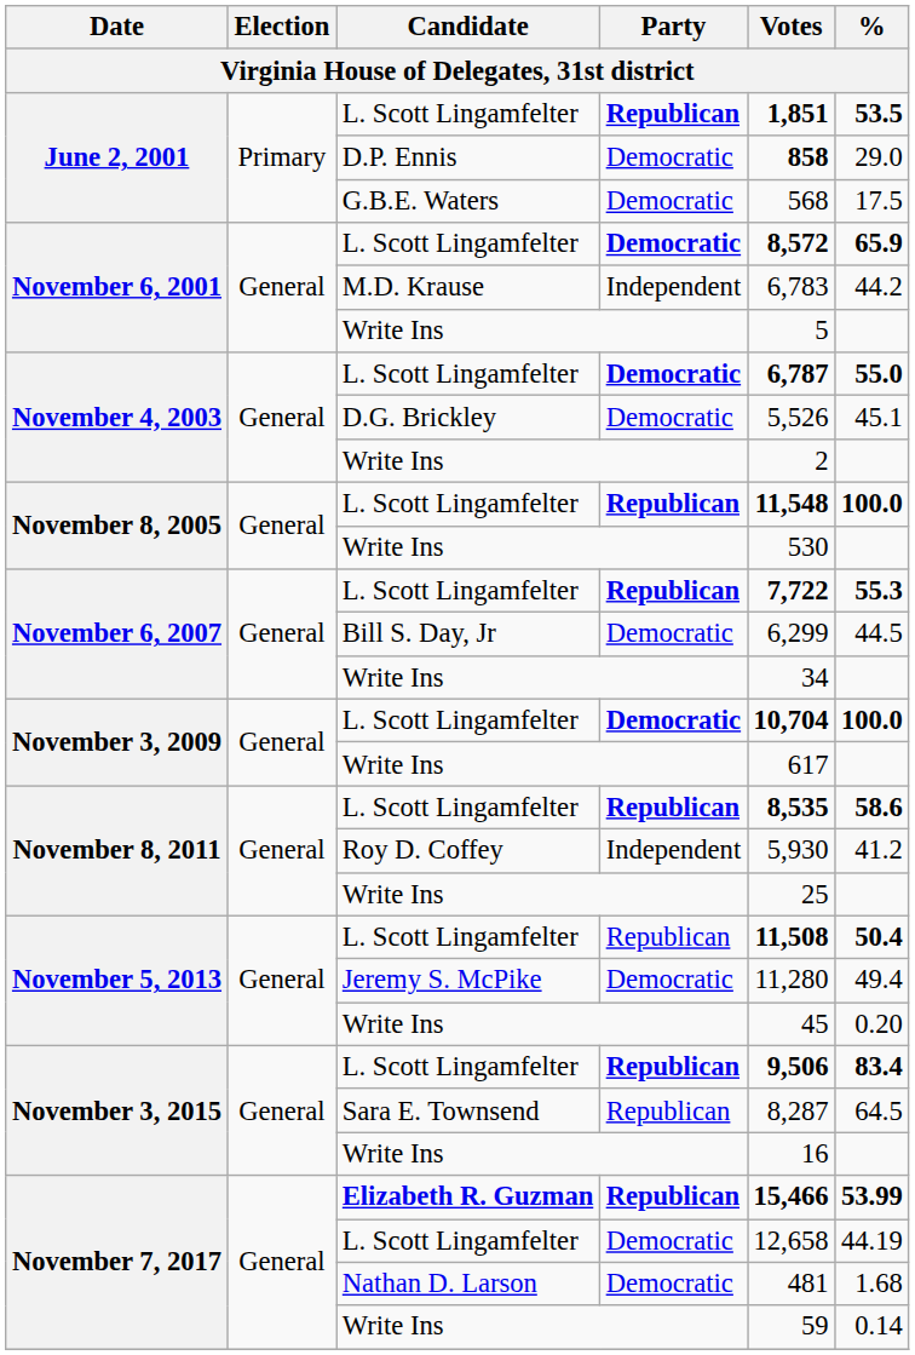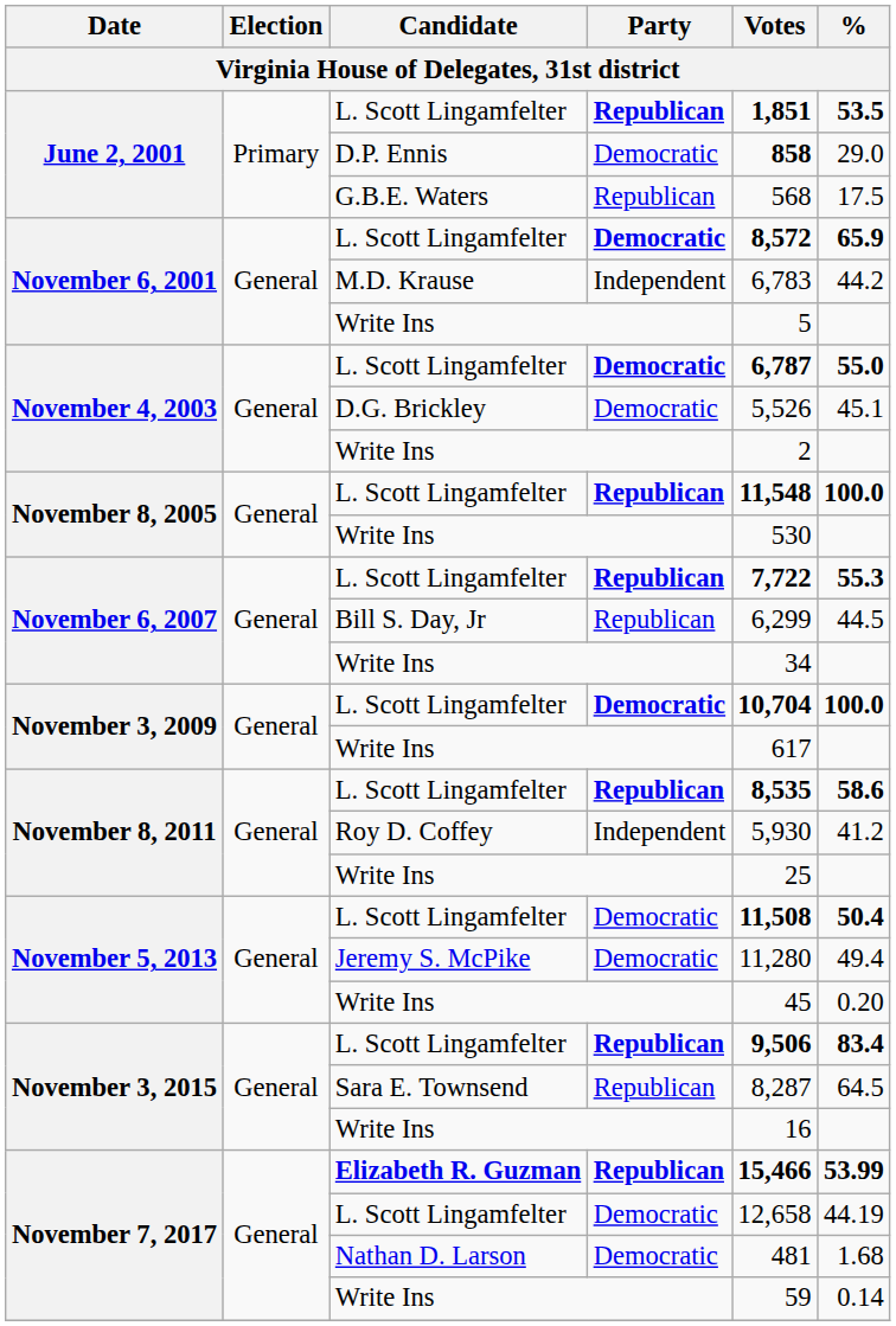G.B.E. Waters | Party: Democratic -> Republican
Bill S. Day, Jr | Party: Democratic -> Republican
November 5, 2013 / L. Scott Lingamfelter | Party: Republican -> Democratic
